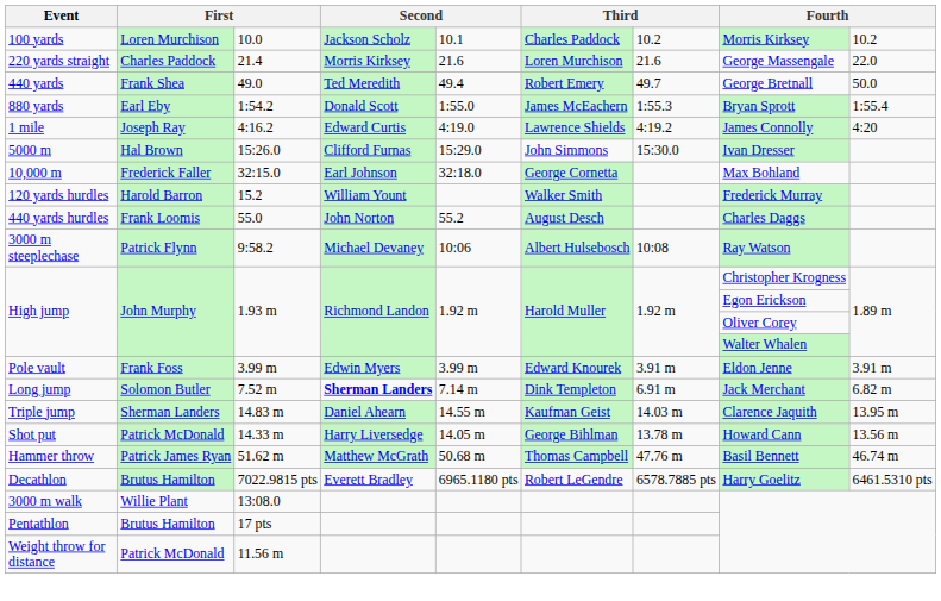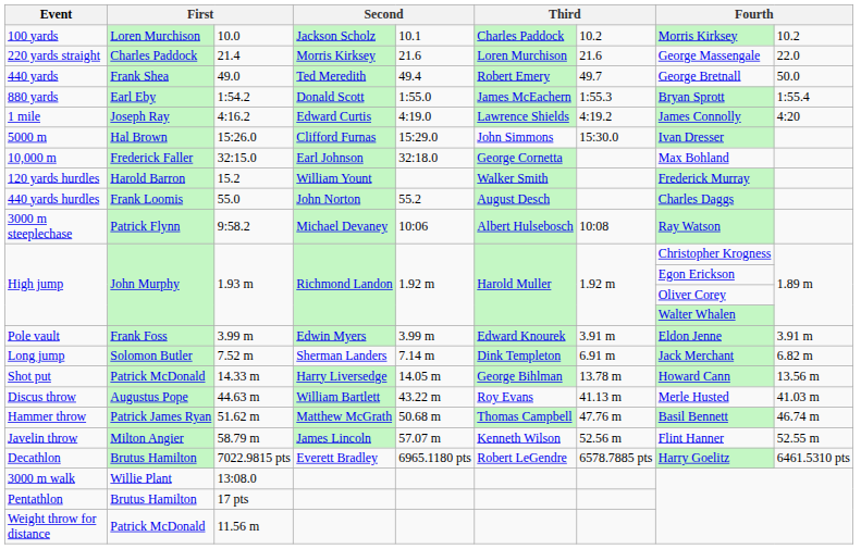Long jump | column 4: bold -> normal
- row: Triple jump | Sherman Landers | 14.83 m | Daniel Ahearn | 14.55 m | Kaufman Geist | 14.03 m | Clarence Jaquith | 13.95 m
+ row: Discus throw | Augustus Pope | 44.63 m | William Bartlett | 43.22 m | Roy Evans | 41.13 m | Merle Husted | 41.03 m
+ row: Javelin throw | Milton Angier | 58.79 m | James Lincoln | 57.07 m | Kenneth Wilson | 52.56 m | Flint Hanner | 52.55 m
